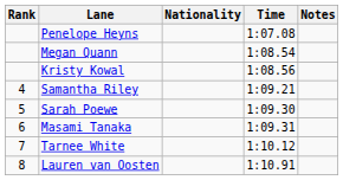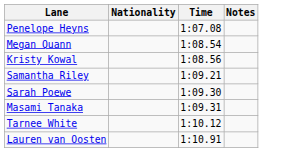- column: Rank | 4 | 5 | 6 | 7 | 8
